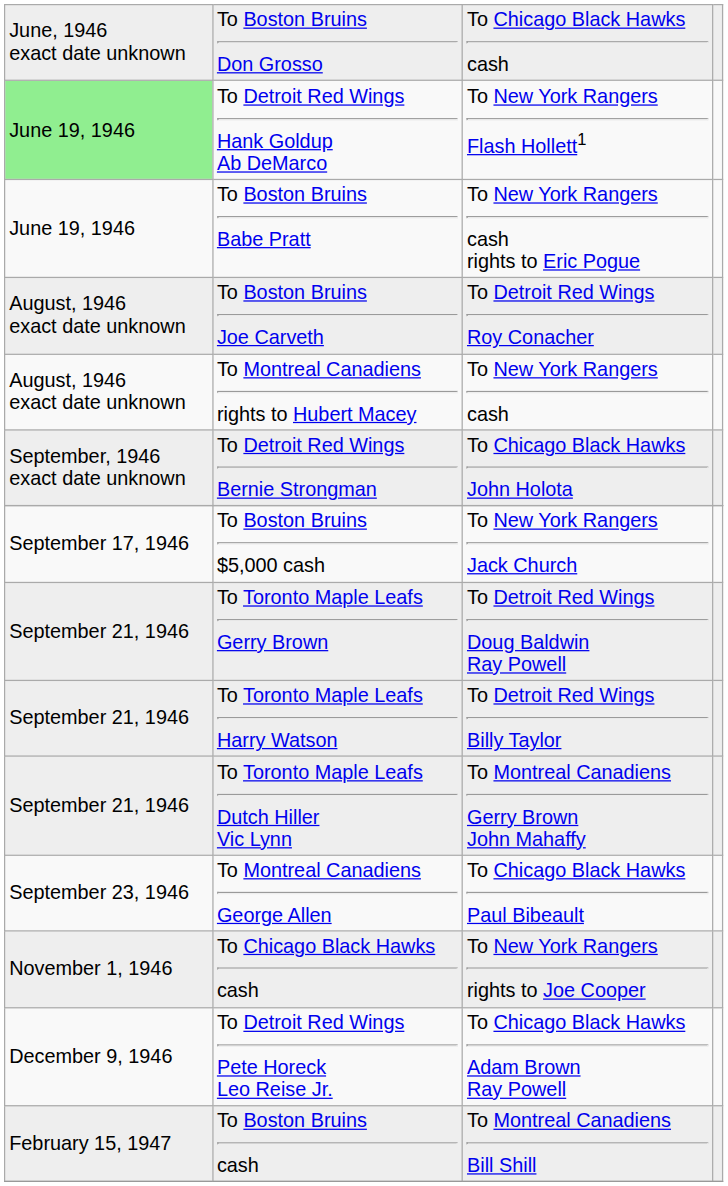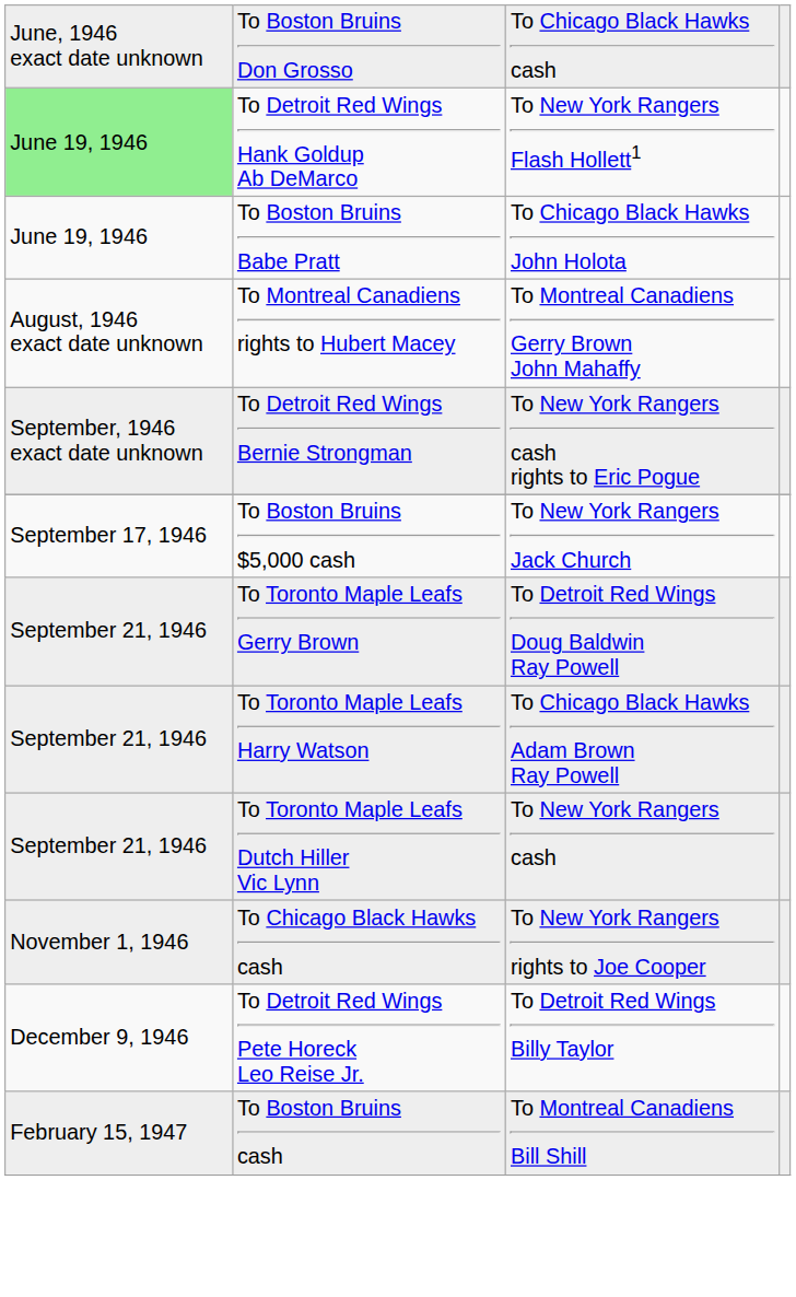To Boston Bruins Babe Pratt | column 3: To New York Rangers cash rights to Eric Pogue -> To Chicago Black Hawks John Holota
- row: August, 1946 exact date unknown | To Boston Bruins Joe Carveth | To Detroit Red Wings Roy Conacher
To Montreal Canadiens rights to Hubert Macey | column 3: To New York Rangers cash -> To Montreal Canadiens Gerry Brown John Mahaffy
To Detroit Red Wings Bernie Strongman | column 3: To Chicago Black Hawks John Holota -> To New York Rangers cash rights to Eric Pogue
To Toronto Maple Leafs Harry Watson | column 3: To Detroit Red Wings Billy Taylor -> To Chicago Black Hawks Adam Brown Ray Powell
To Toronto Maple Leafs Dutch Hiller Vic Lynn | column 3: To Montreal Canadiens Gerry Brown John Mahaffy -> To New York Rangers cash
- row: September 23, 1946 | To Montreal Canadiens George Allen | To Chicago Black Hawks Paul Bibeault
To Detroit Red Wings Pete Horeck Leo Reise Jr. | column 3: To Chicago Black Hawks Adam Brown Ray Powell -> To Detroit Red Wings Billy Taylor
